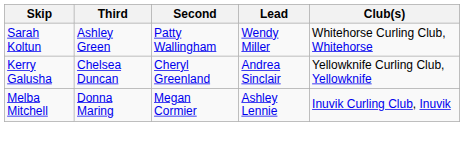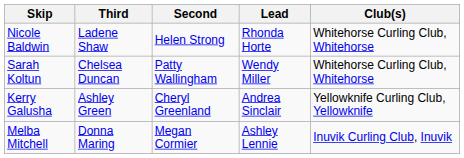+ row: Nicole Baldwin | Ladene Shaw | Helen Strong | Rhonda Horte | Whitehorse Curling Club, Whitehorse
Sarah Koltun | Third: Ashley Green -> Chelsea Duncan
Kerry Galusha | Third: Chelsea Duncan -> Ashley Green
